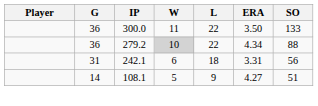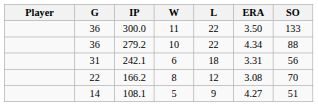279.2 | W: lightgrey background -> no background
+ row: 22 | 166.2 | 8 | 12 | 3.08 | 70
